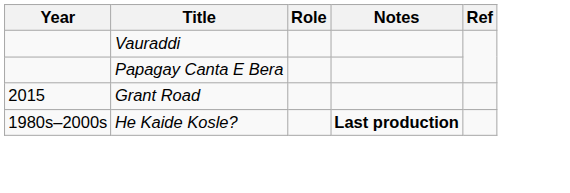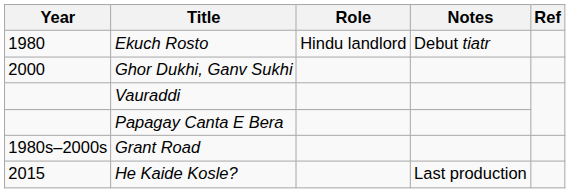+ row: 1980 | Ekuch Rosto | Hindu landlord | Debut tiatr
+ row: 2000 | Ghor Dukhi, Ganv Sukhi
Grant Road | Year: 2015 -> 1980s–2000s
He Kaide Kosle? | Year: 1980s–2000s -> 2015
He Kaide Kosle? | Notes: bold -> normal
